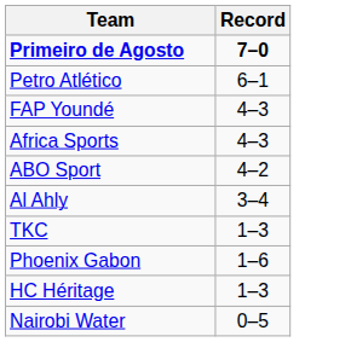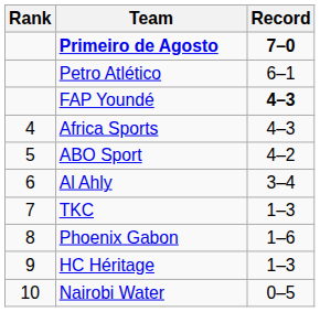+ column: Rank | 4 | 5 | 6 | 7 | 8 | 9 | 10
FAP Youndé | Record: normal -> bold
